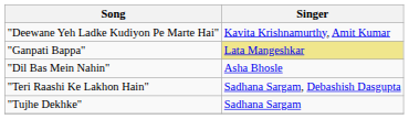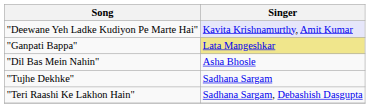"Deewane Yeh Ladke Kudiyon Pe Marte Hai" | Singer: no background -> lavender background
rows swapped: "Tujhe Dekhke" <-> "Teri Raashi Ke Lakhon Hain"
